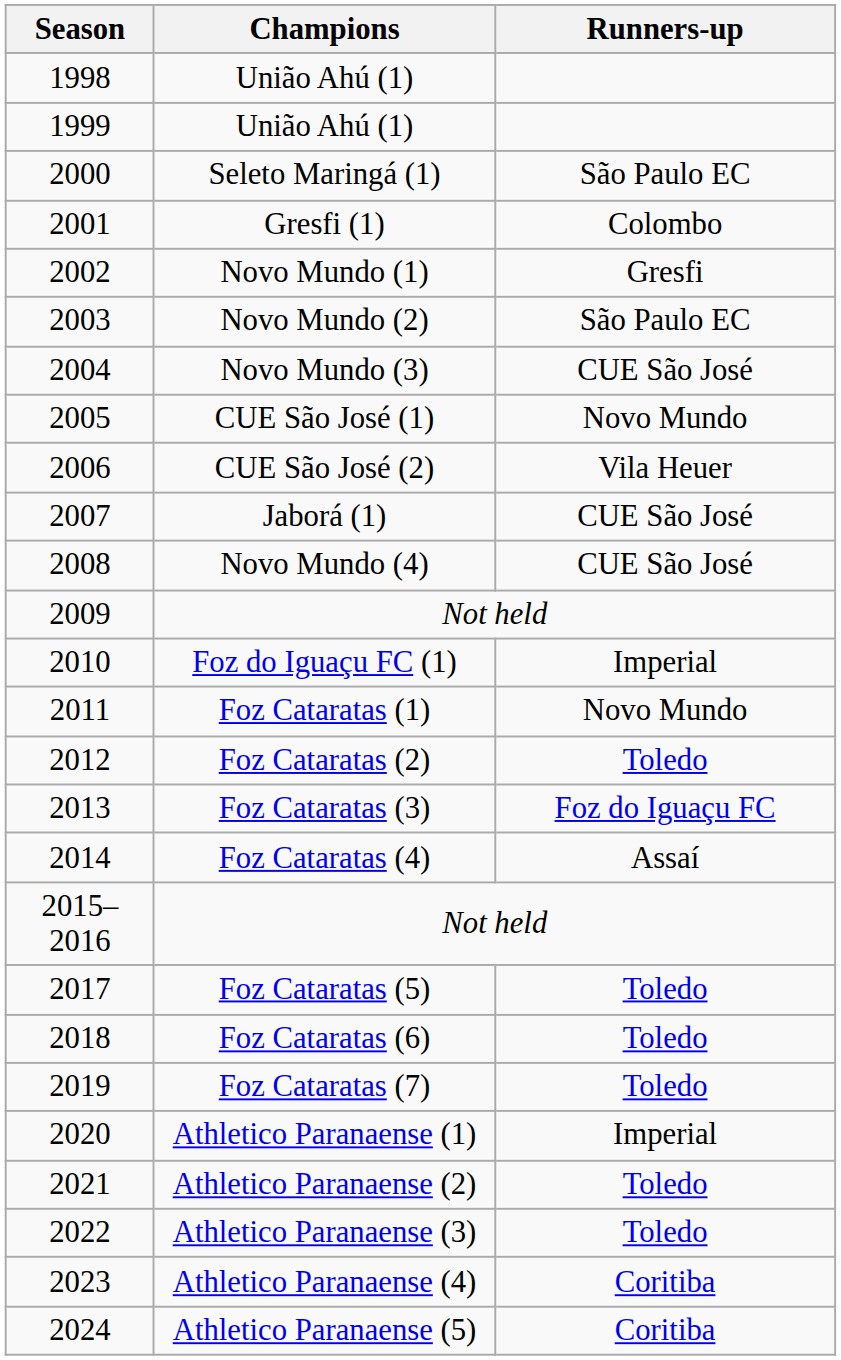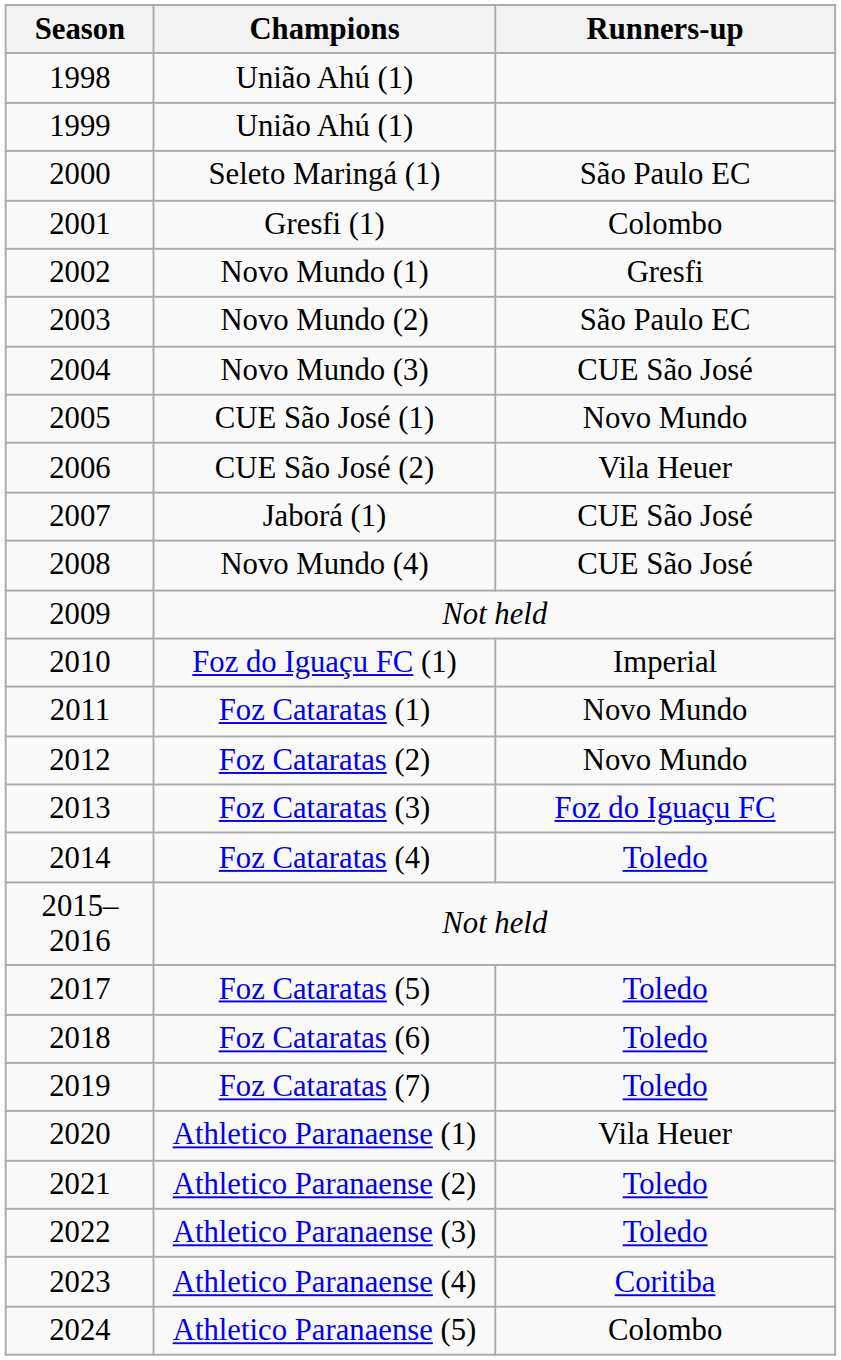Foz Cataratas (2) | Runners-up: Toledo -> Novo Mundo
Foz Cataratas (4) | Runners-up: Assaí -> Toledo
Athletico Paranaense (1) | Runners-up: Imperial -> Vila Heuer
Athletico Paranaense (5) | Runners-up: Coritiba -> Colombo
